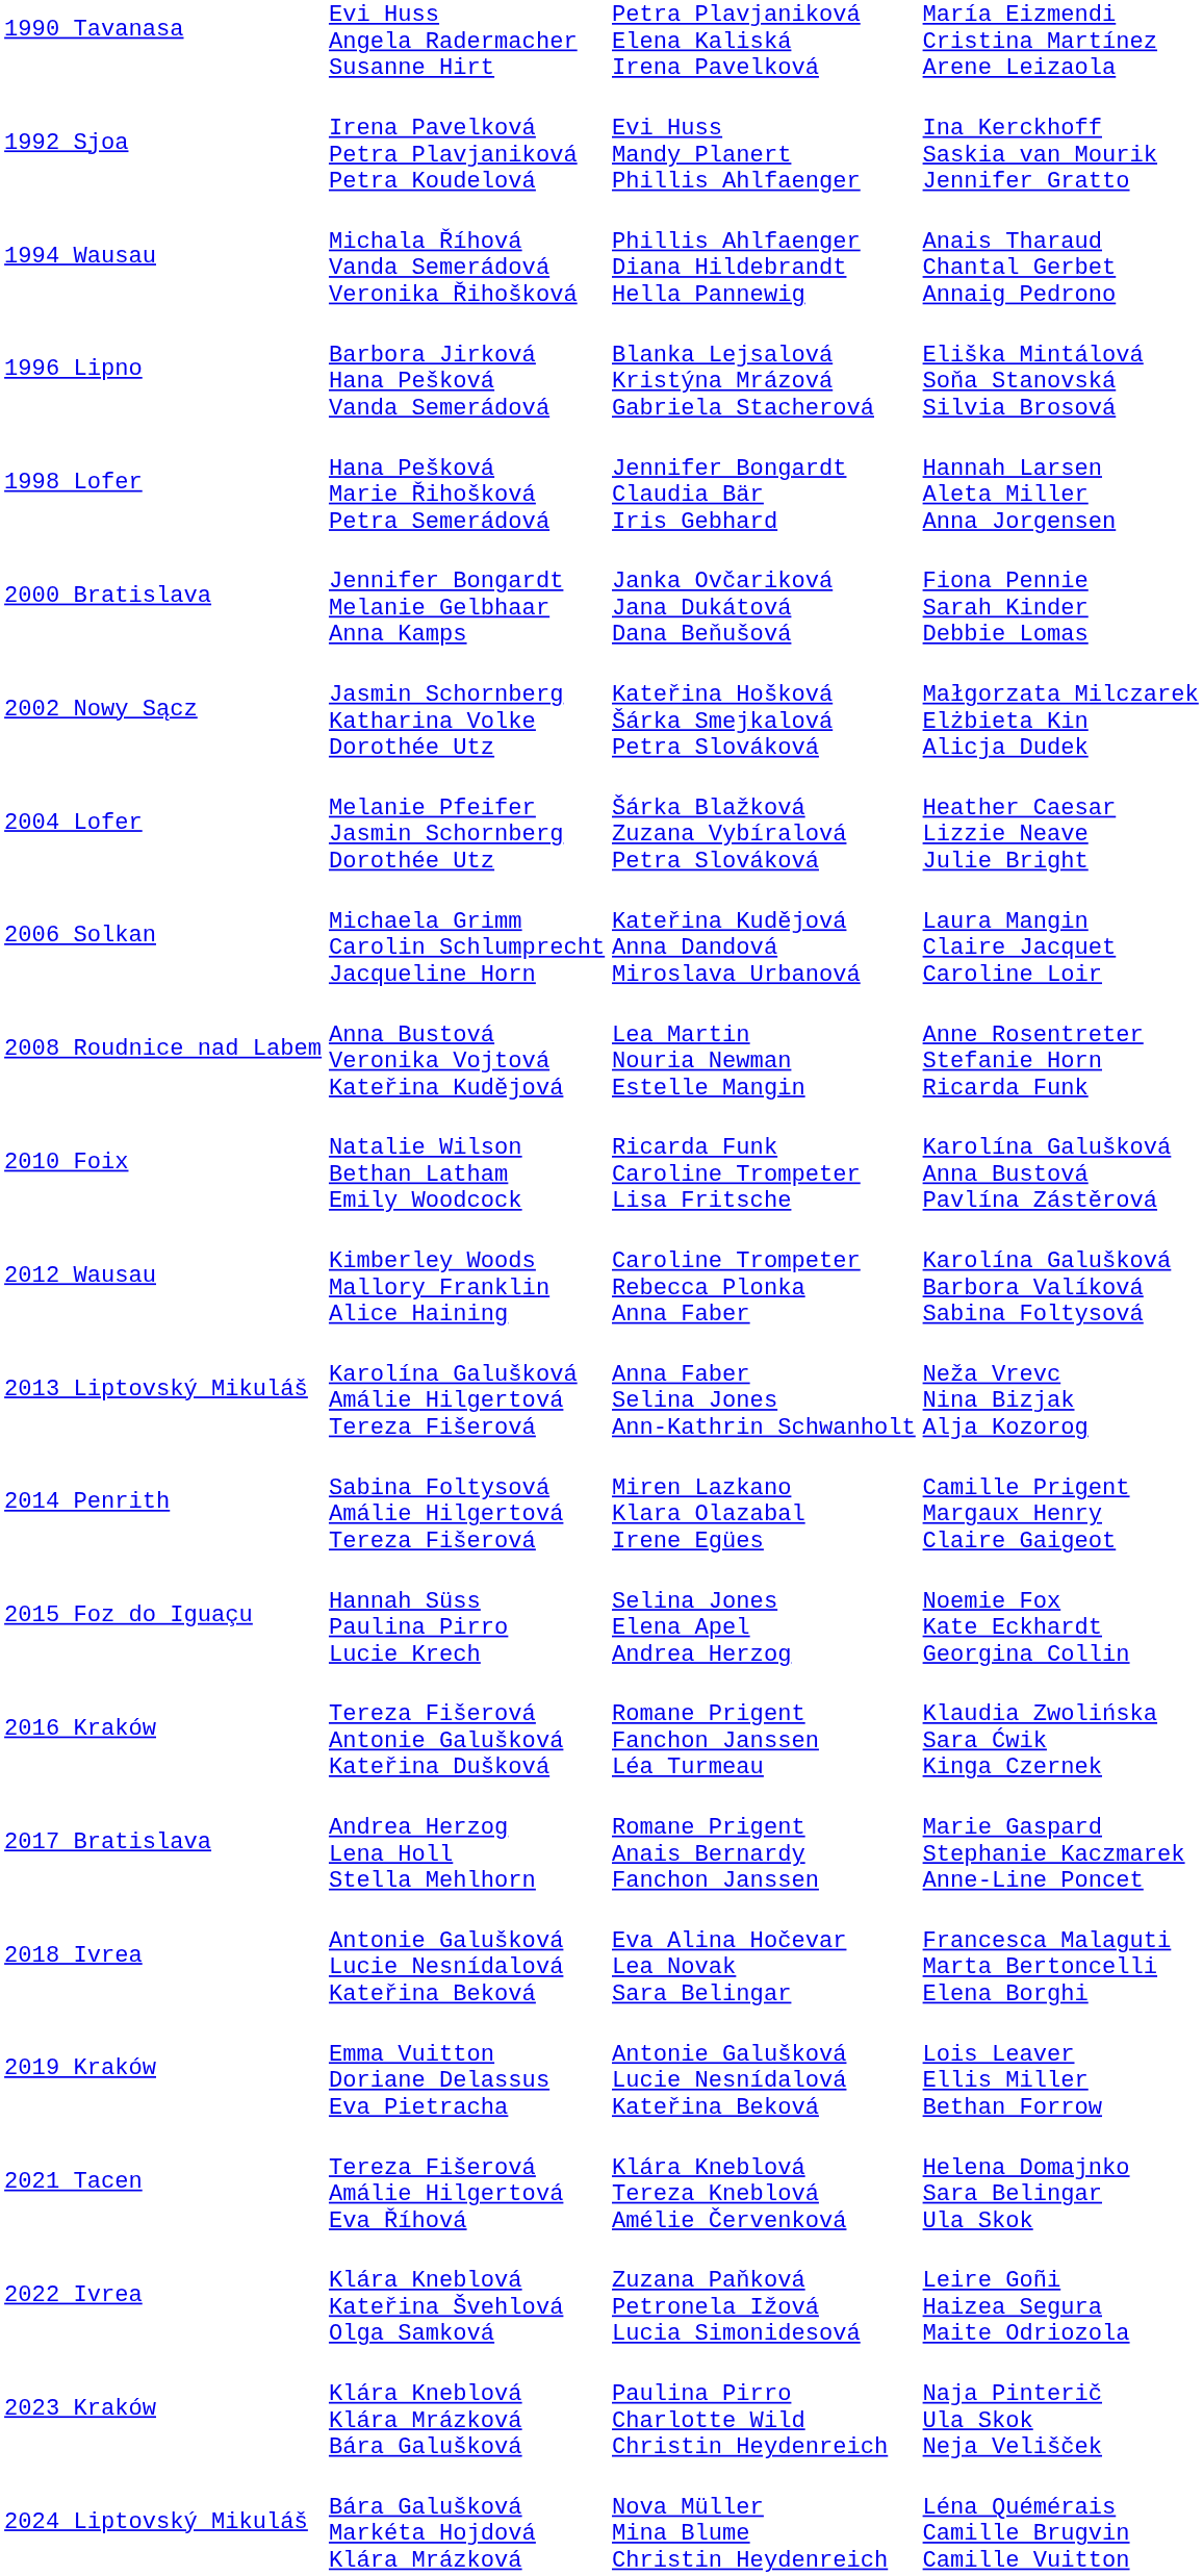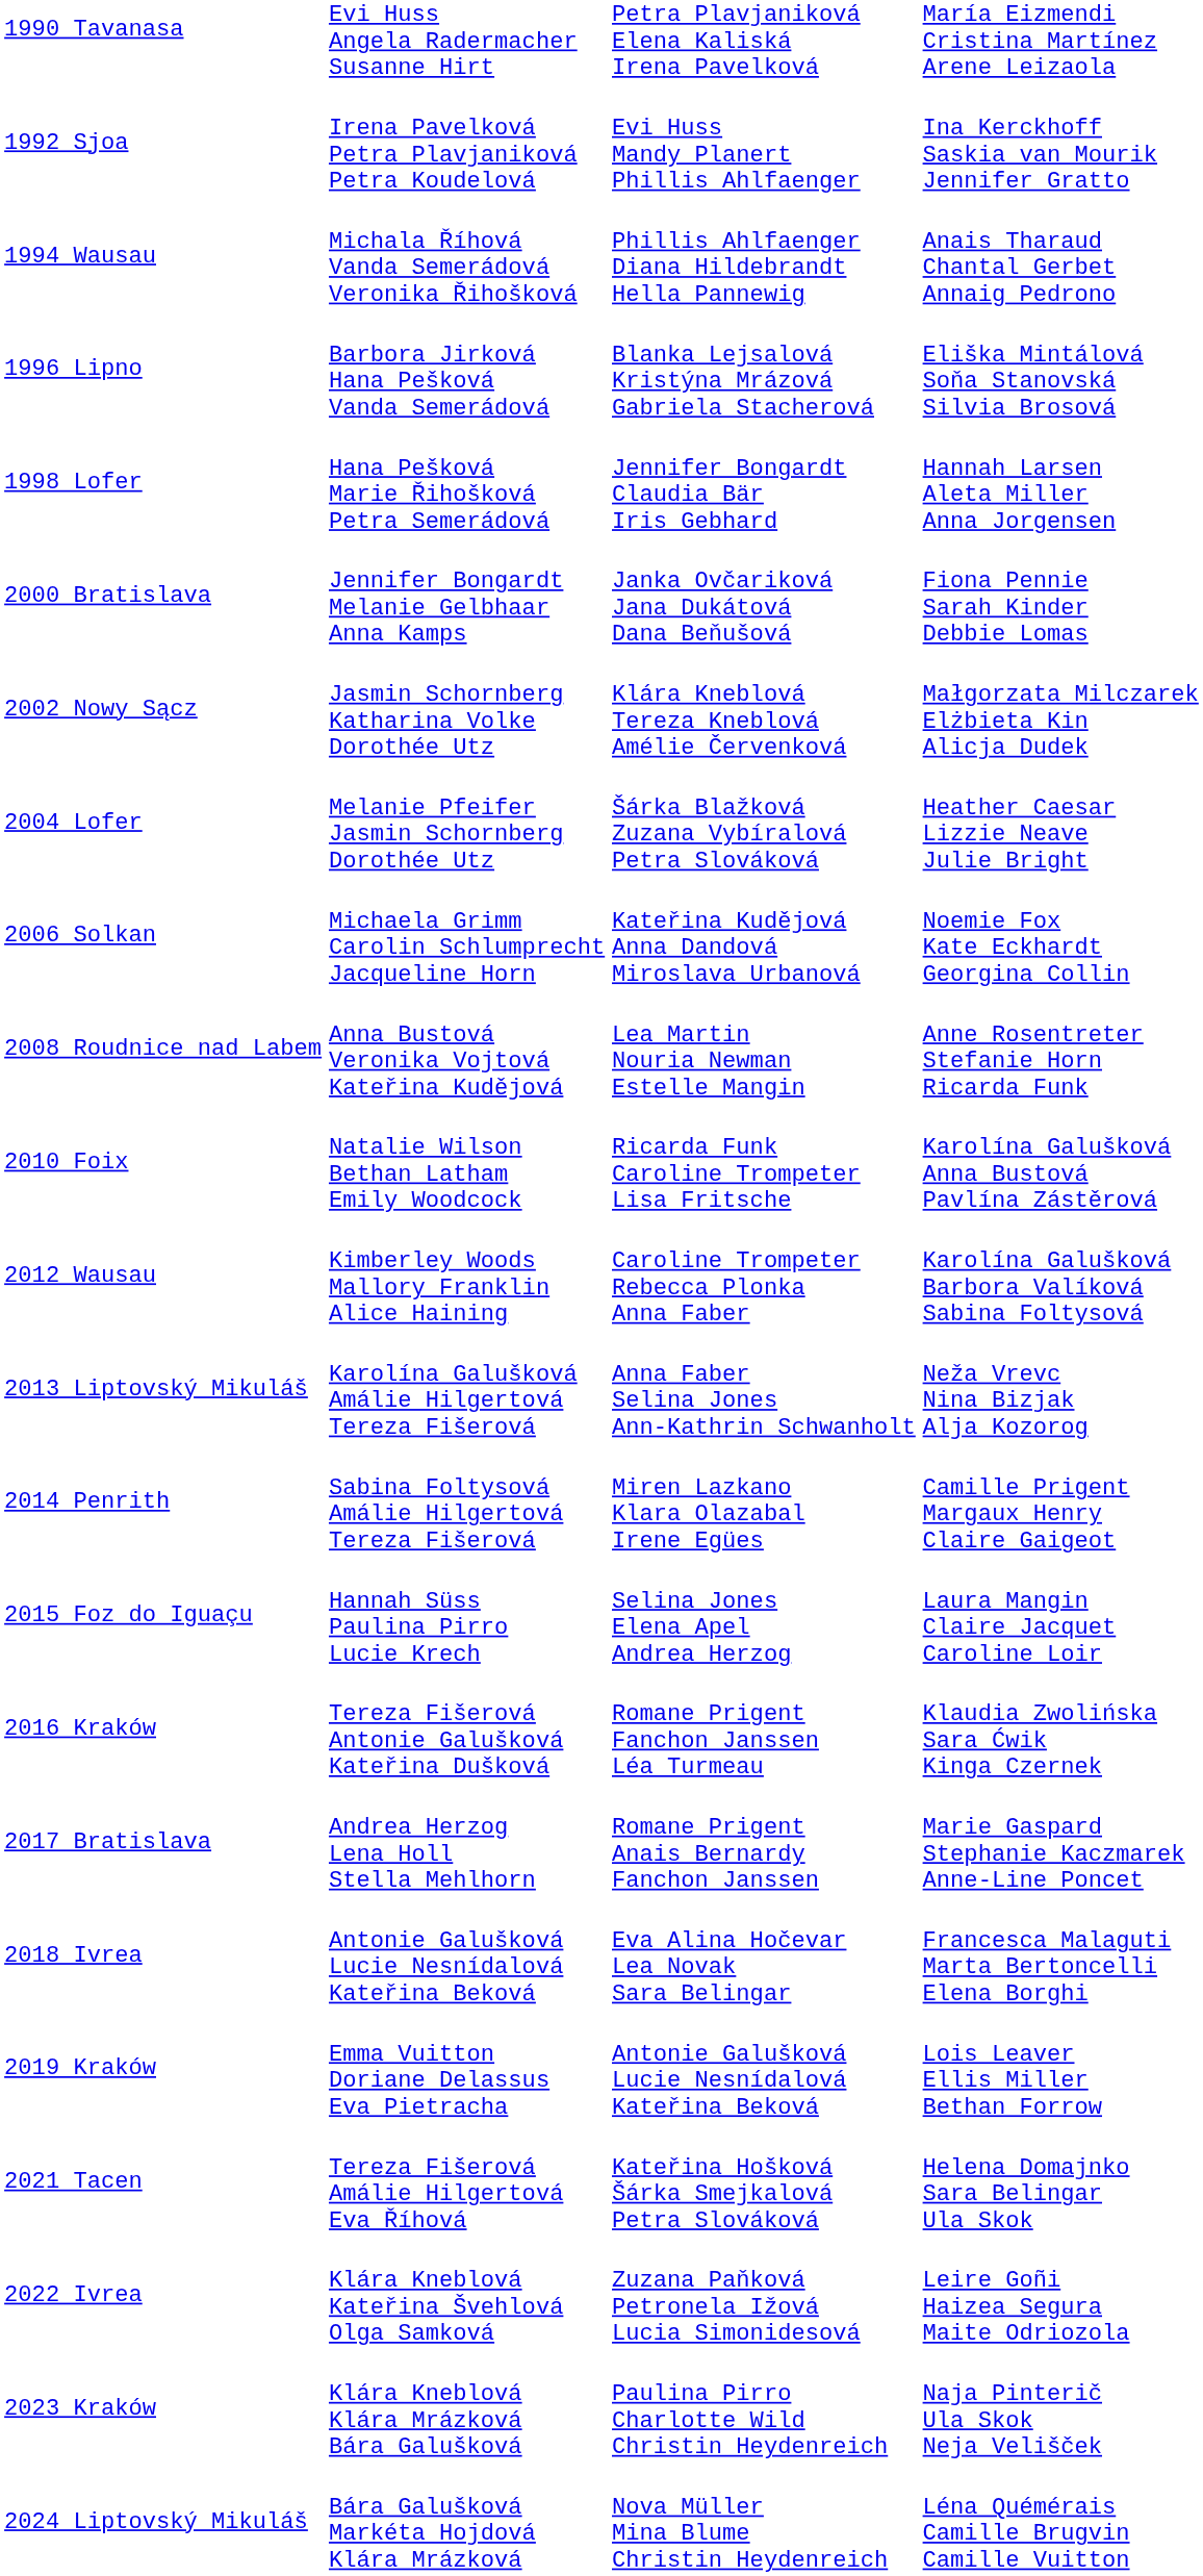2002 Nowy Sącz | column 3: Kateřina Hošková Šárka Smejkalová Petra Slováková -> Klára Kneblová Tereza Kneblová Amélie Červenková
2006 Solkan | column 4: Laura Mangin Claire Jacquet Caroline Loir -> Noemie Fox Kate Eckhardt Georgina Collin
2015 Foz do Iguaçu | column 4: Noemie Fox Kate Eckhardt Georgina Collin -> Laura Mangin Claire Jacquet Caroline Loir
2021 Tacen | column 3: Klára Kneblová Tereza Kneblová Amélie Červenková -> Kateřina Hošková Šárka Smejkalová Petra Slováková
